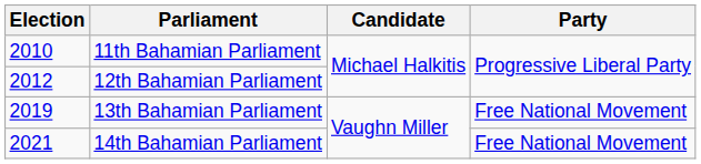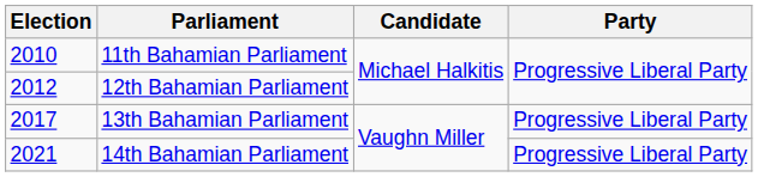13th Bahamian Parliament | Election: 2019 -> 2017
13th Bahamian Parliament | Party: Free National Movement -> Progressive Liberal Party
14th Bahamian Parliament | Party: Free National Movement -> Progressive Liberal Party
